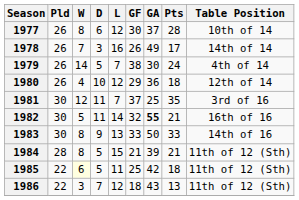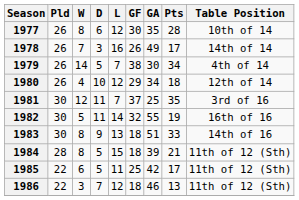1977 | GA: 37 -> 35
1979 | Pts: 24 -> 34
1980 | GA: 36 -> 34
1982 | GA: bold -> normal
1982 | Pts: 21 -> 19
1983 | GF: 33 -> 18
1983 | GA: 50 -> 51
1984 | GF: 21 -> 18
1985 | W: lightyellow background -> no background
1985 | Pts: 18 -> 17
1986 | GA: 43 -> 46
